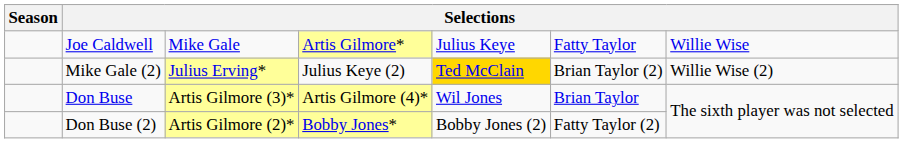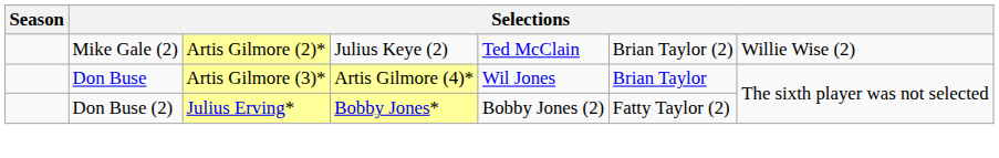- row: Joe Caldwell | Mike Gale | Artis Gilmore* | Julius Keye | Fatty Taylor | Willie Wise
Mike Gale (2) | column 3: Julius Erving* -> Artis Gilmore (2)*
Mike Gale (2) | column 5: gold background -> no background
Don Buse (2) | column 3: Artis Gilmore (2)* -> Julius Erving*
